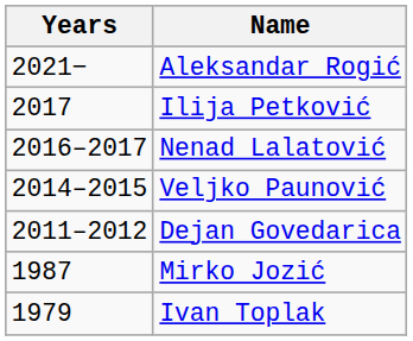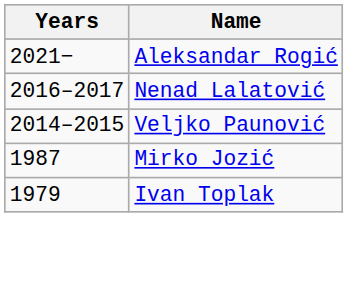- row: 2017 | Ilija Petković
- row: 2011–2012 | Dejan Govedarica
